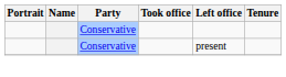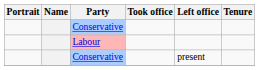+ row: Labour
